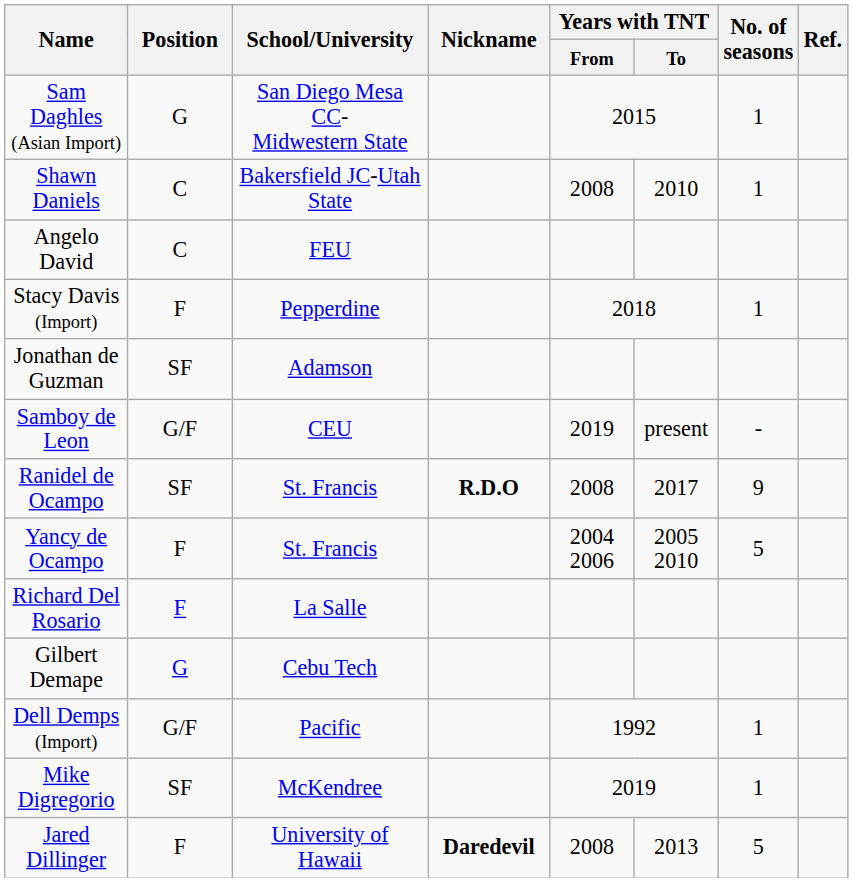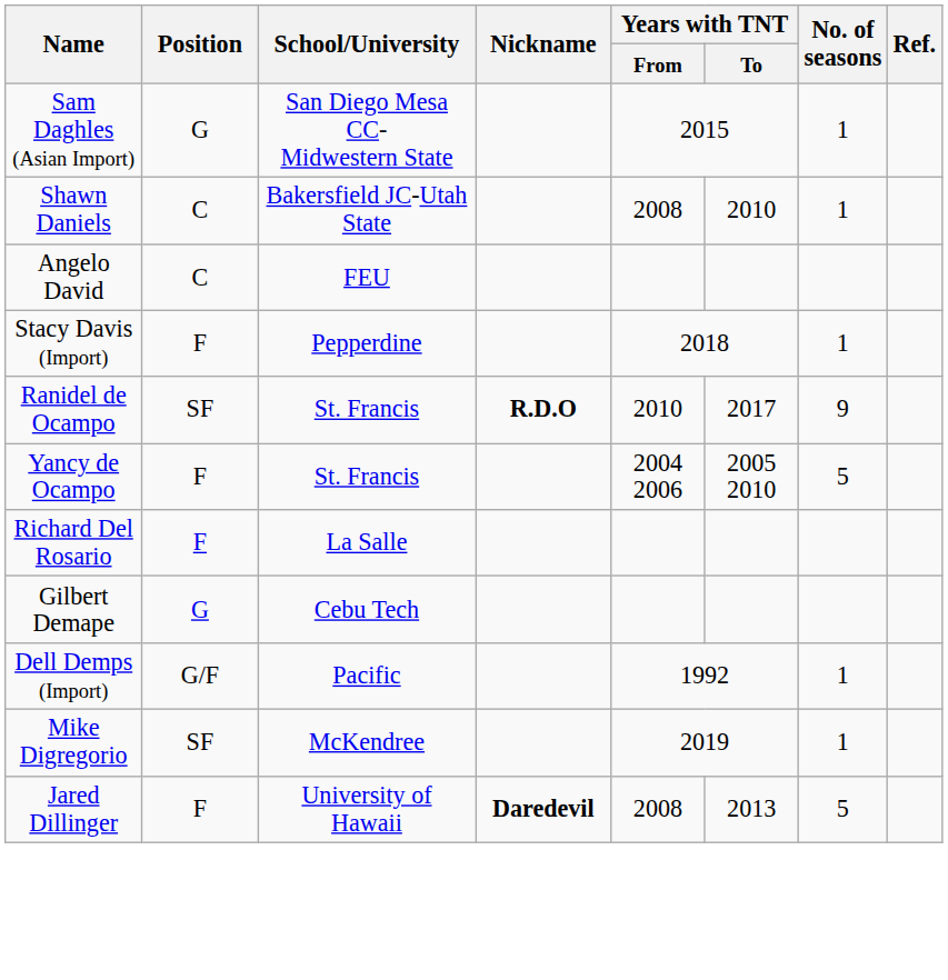- row: Jonathan de Guzman | SF | Adamson
- row: Samboy de Leon | G/F | CEU | 2019 | present | -
Ranidel de Ocampo | Years with TNT / From: 2008 -> 2010
